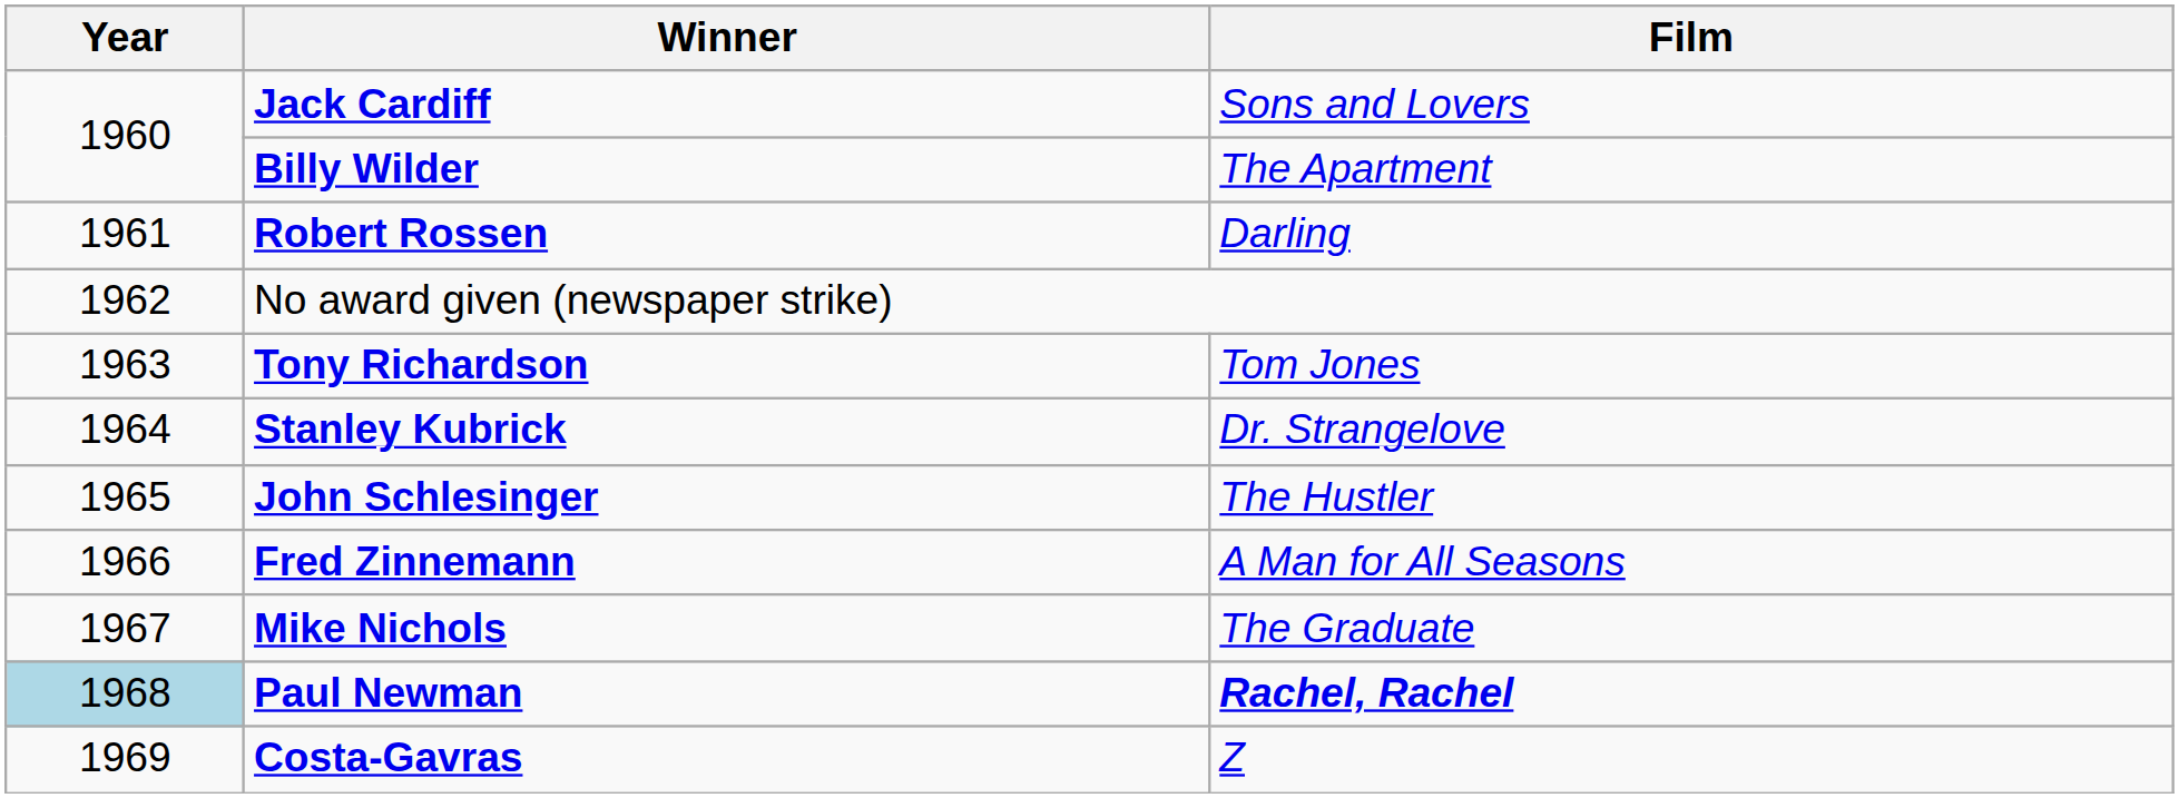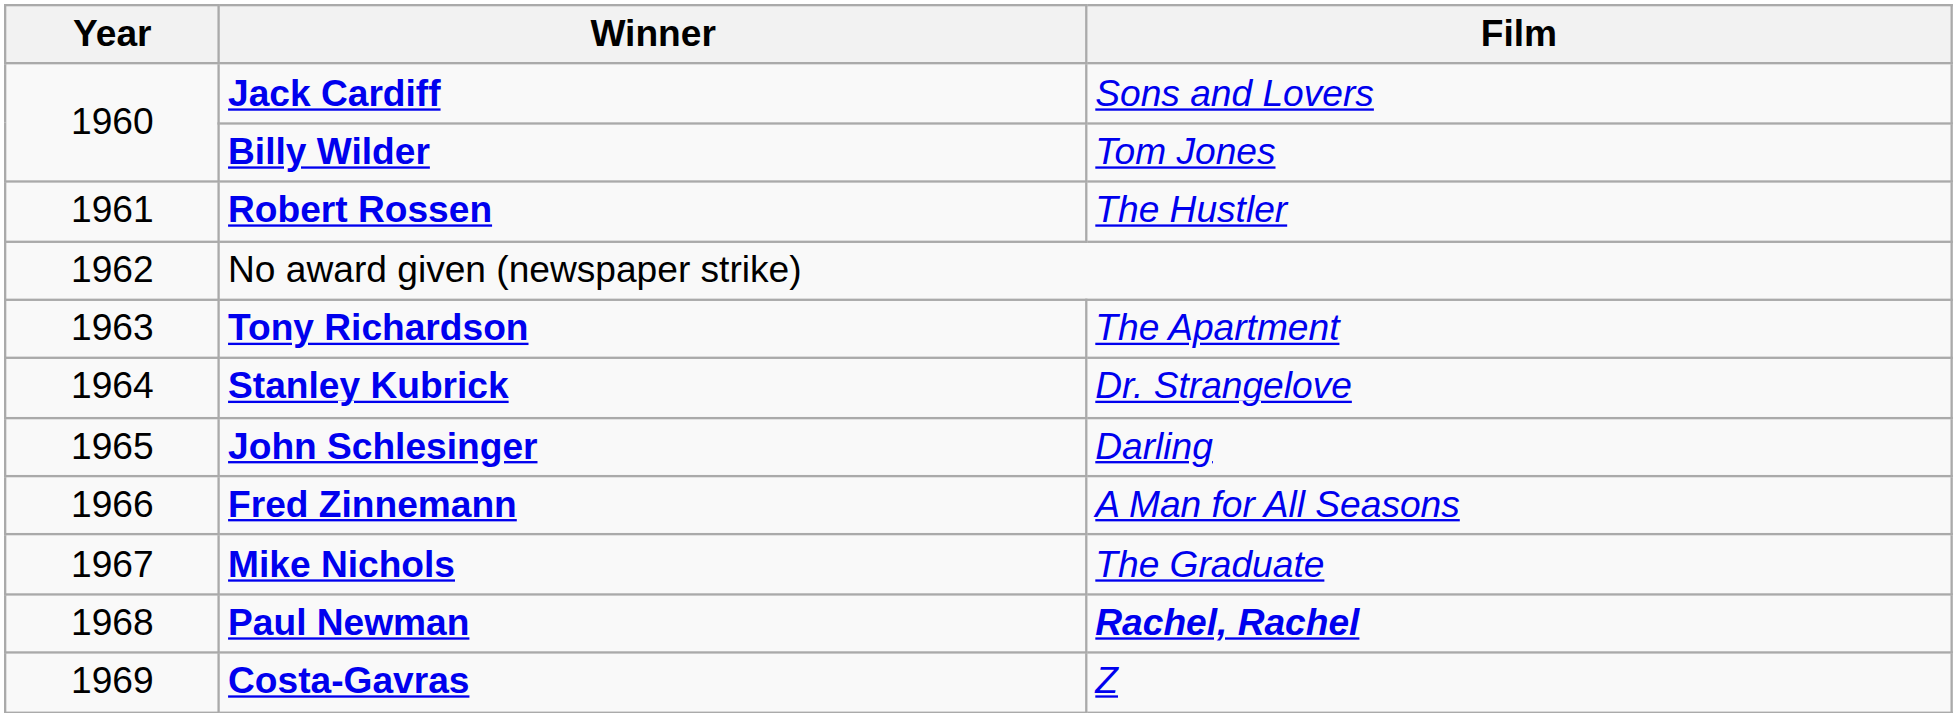Billy Wilder | Film: The Apartment -> Tom Jones
Robert Rossen | Film: Darling -> The Hustler
Tony Richardson | Film: Tom Jones -> The Apartment
John Schlesinger | Film: The Hustler -> Darling
Paul Newman | Year: lightblue background -> no background
